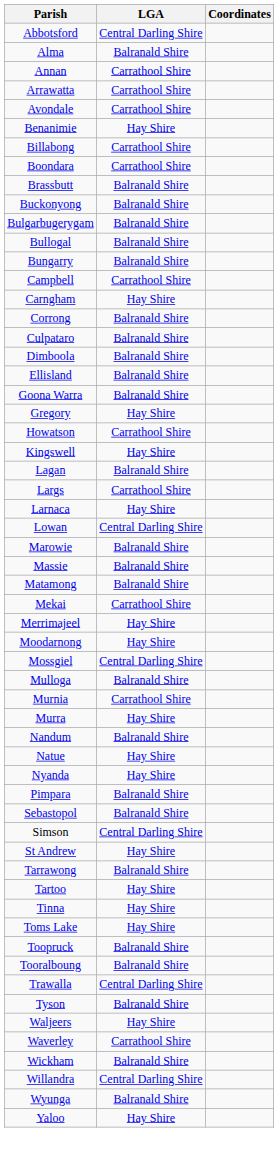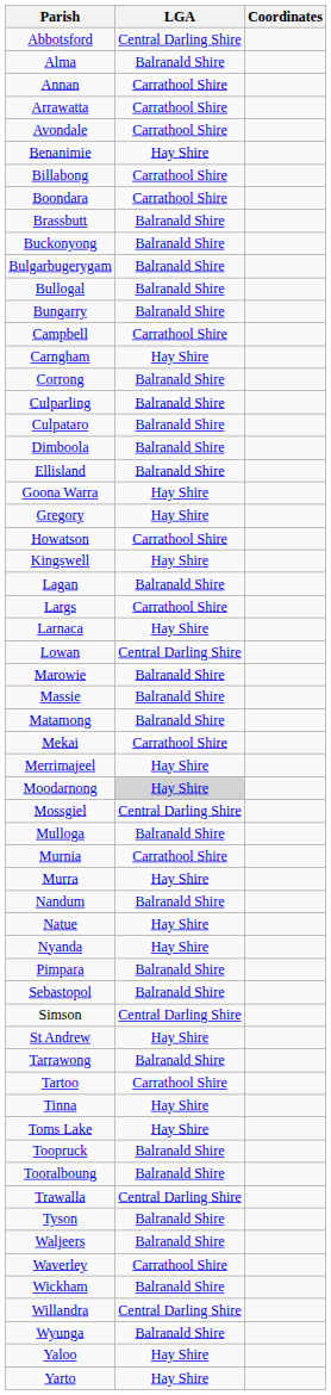+ row: Culparling | Balranald Shire
Goona Warra | LGA: Balranald Shire -> Hay Shire
Moodarnong | LGA: no background -> lightgrey background
Tartoo | LGA: Hay Shire -> Carrathool Shire
Waljeers | LGA: Hay Shire -> Balranald Shire
+ row: Yarto | Hay Shire
